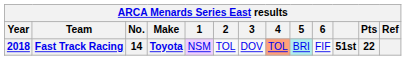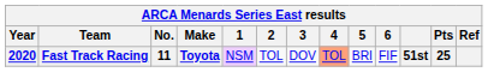Fast Track Racing | Year: 2018 -> 2020
Fast Track Racing | No.: 14 -> 11
Fast Track Racing | 5: paleturquoise background -> no background
Fast Track Racing | Pts: 22 -> 25
